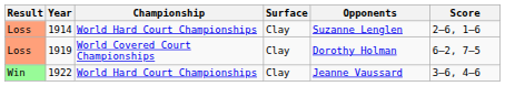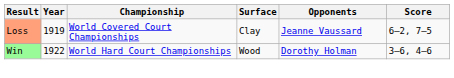- row: Loss | 1914 | World Hard Court Championships | Clay | Suzanne Lenglen | 2–6, 1–6
1919 | Opponents: Dorothy Holman -> Jeanne Vaussard
1922 | Surface: Clay -> Wood
1922 | Opponents: Jeanne Vaussard -> Dorothy Holman
